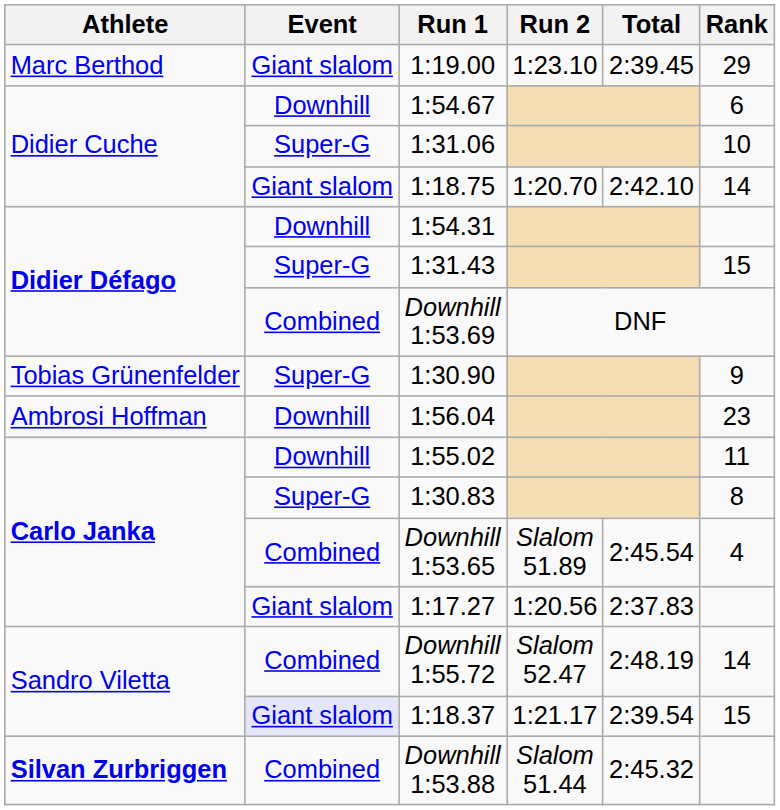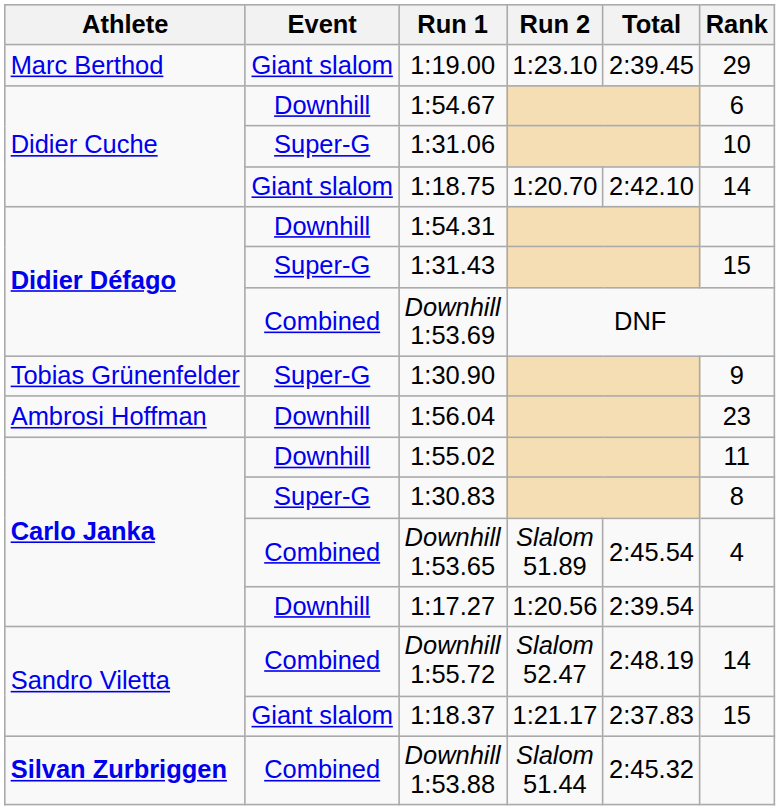1:17.27 | Event: Giant slalom -> Downhill
1:17.27 | Total: 2:37.83 -> 2:39.54
1:18.37 | Event: lavender background -> no background
1:18.37 | Total: 2:39.54 -> 2:37.83
